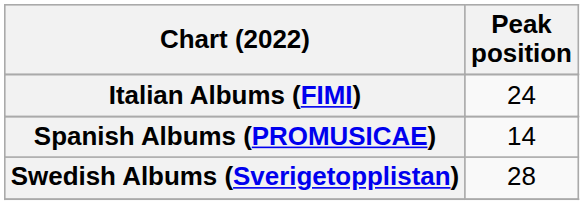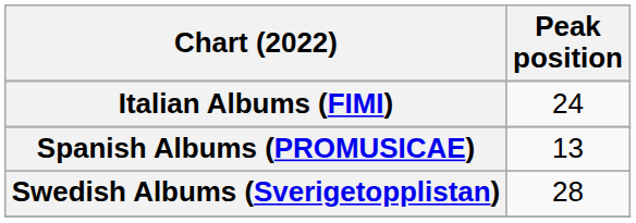Spanish Albums (PROMUSICAE) | Peak position: 14 -> 13
